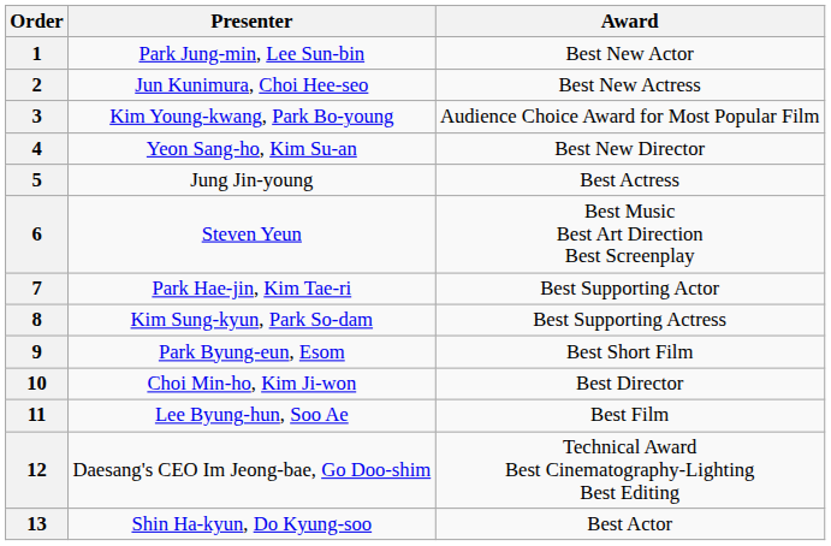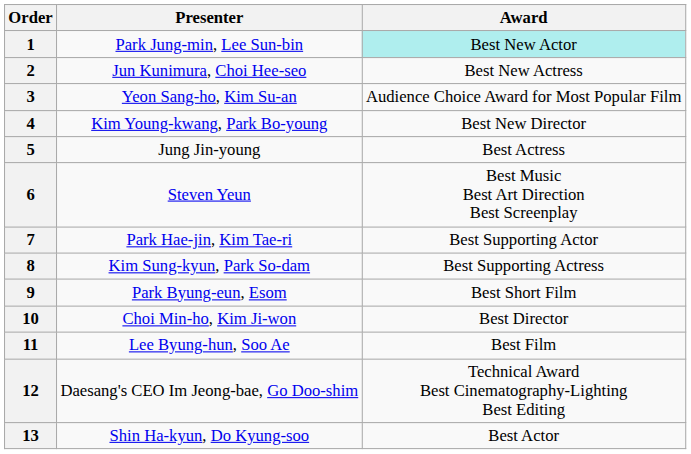1 | Award: no background -> paleturquoise background
3 | Presenter: Kim Young-kwang, Park Bo-young -> Yeon Sang-ho, Kim Su-an
4 | Presenter: Yeon Sang-ho, Kim Su-an -> Kim Young-kwang, Park Bo-young
